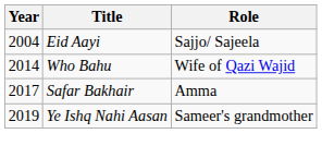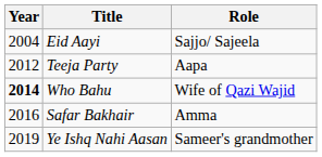+ row: 2012 | Teeja Party | Aapa
Who Bahu | Year: normal -> bold
Safar Bakhair | Year: 2017 -> 2016
